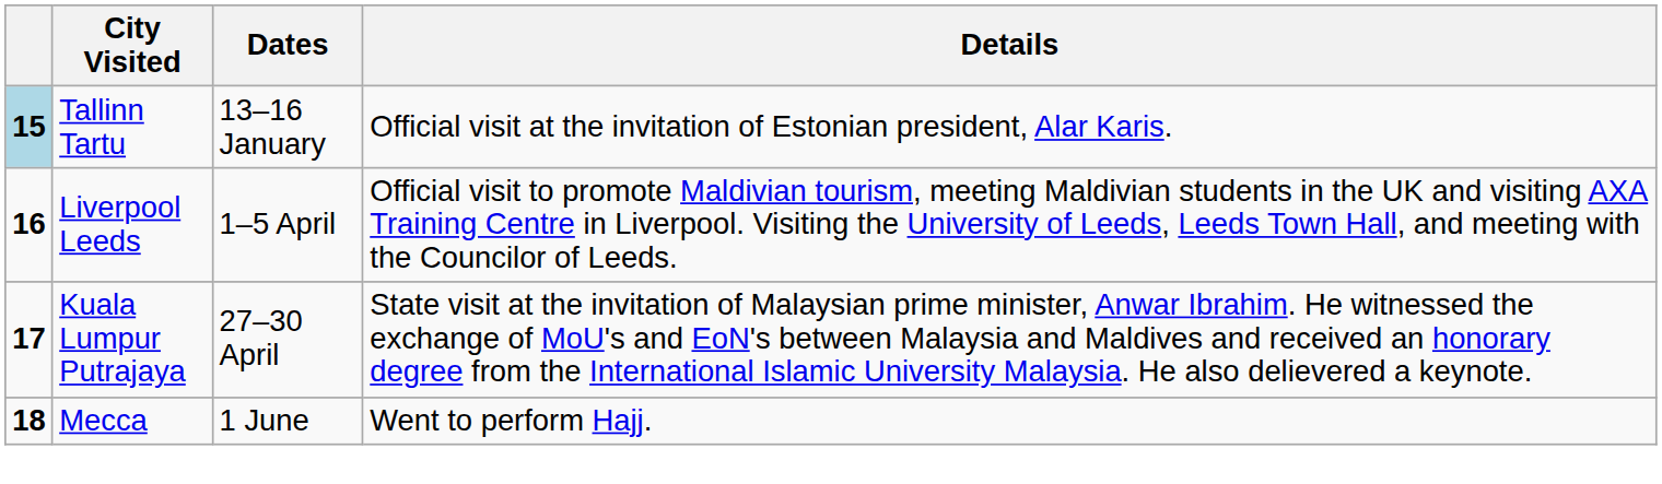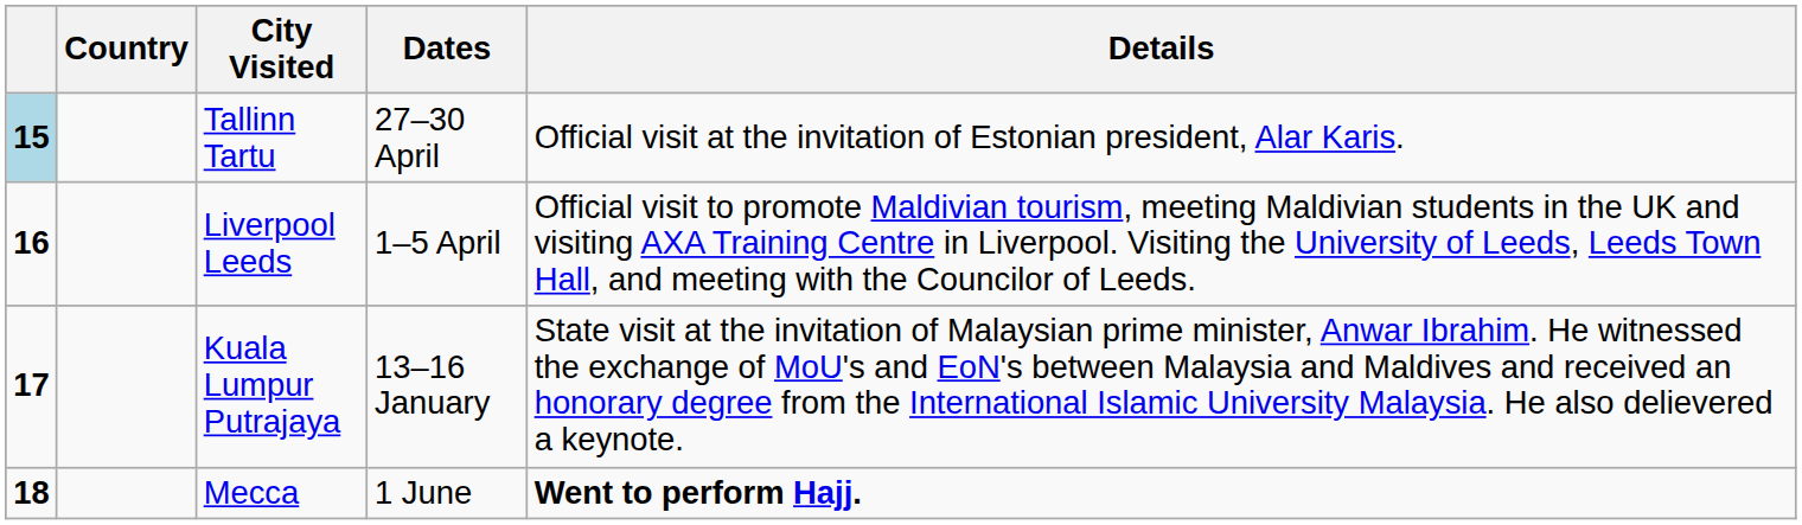+ column: Country
Tallinn Tartu | Dates: 13–16 January -> 27–30 April
Kuala Lumpur Putrajaya | Dates: 27–30 April -> 13–16 January
Mecca | Details: normal -> bold
